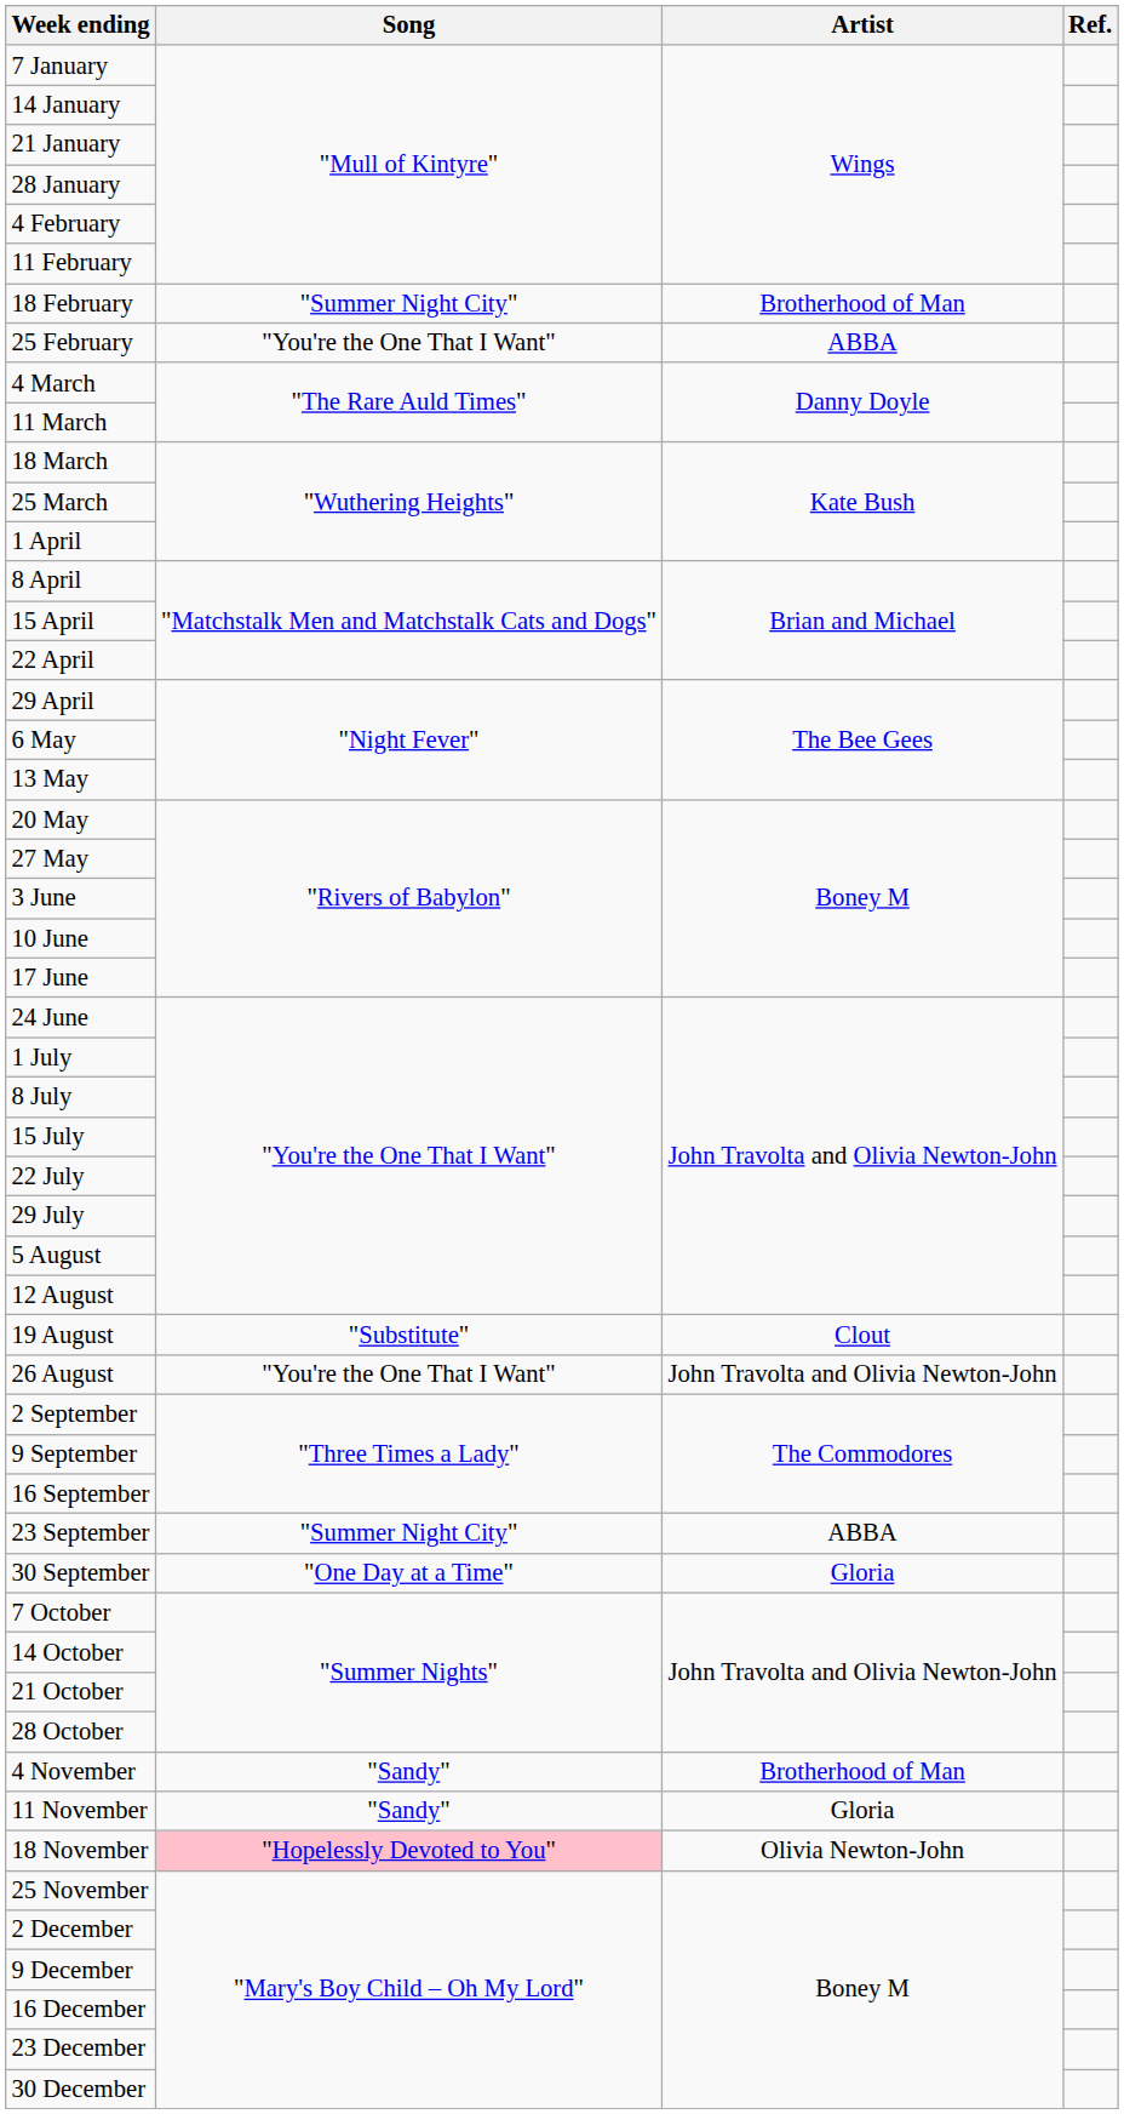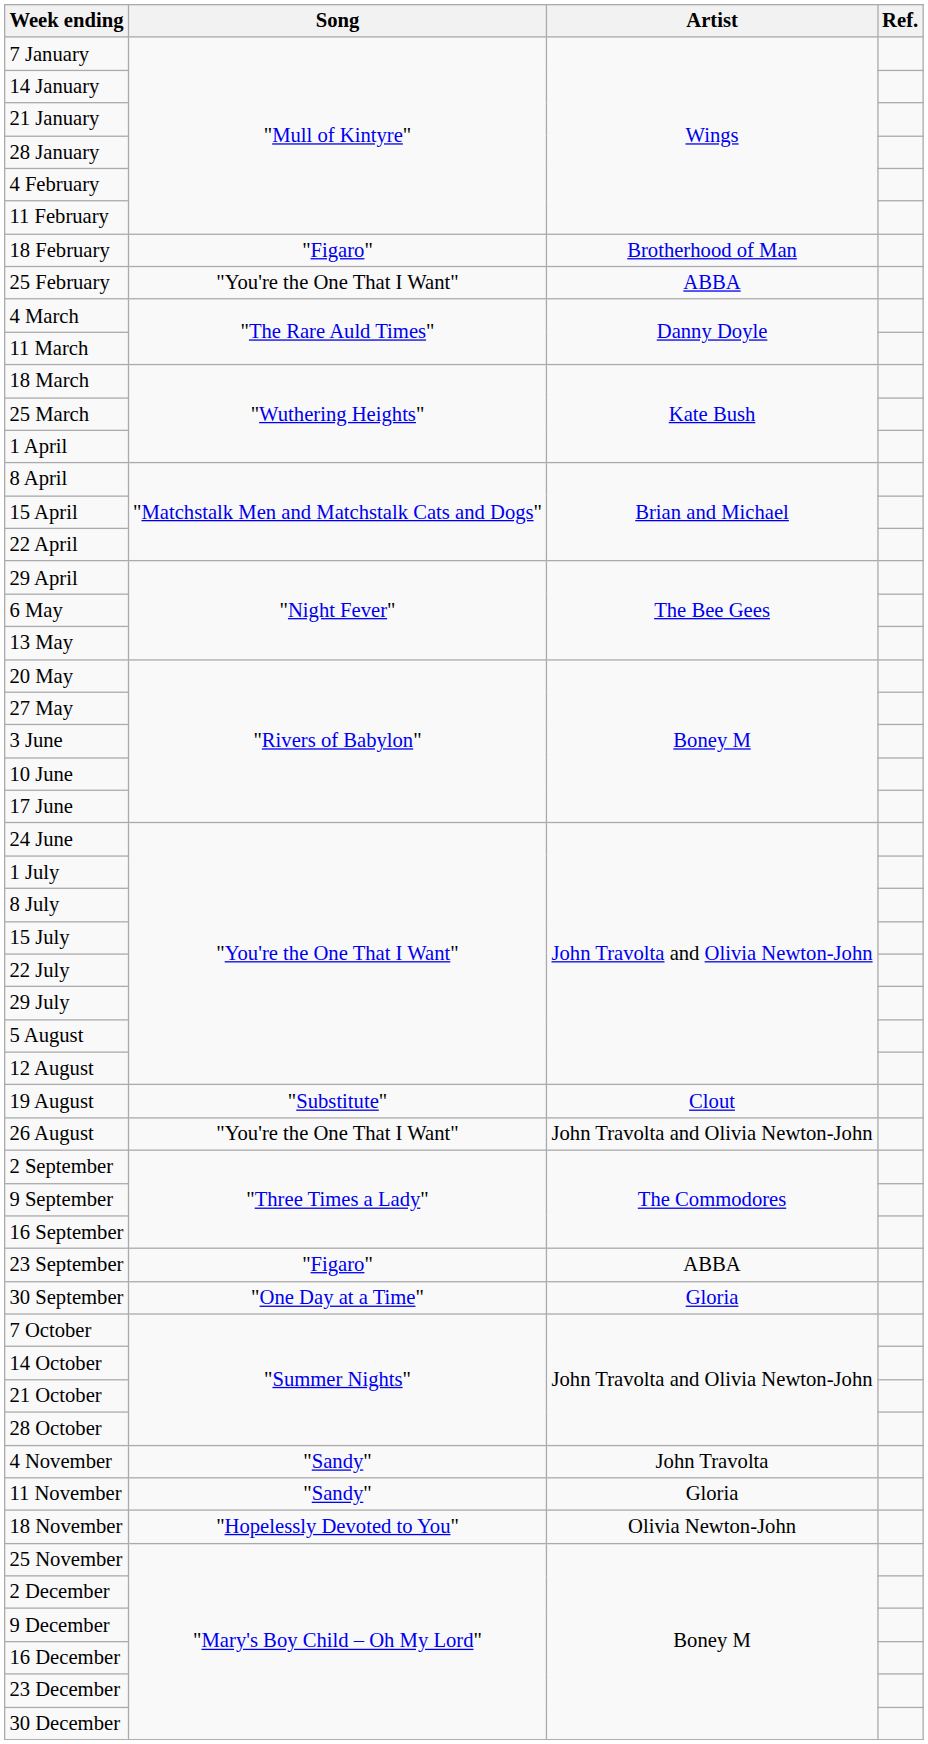18 February | Song: "Summer Night City" -> "Figaro"
23 September | Song: "Summer Night City" -> "Figaro"
4 November | Artist: Brotherhood of Man -> John Travolta
18 November | Song: pink background -> no background
